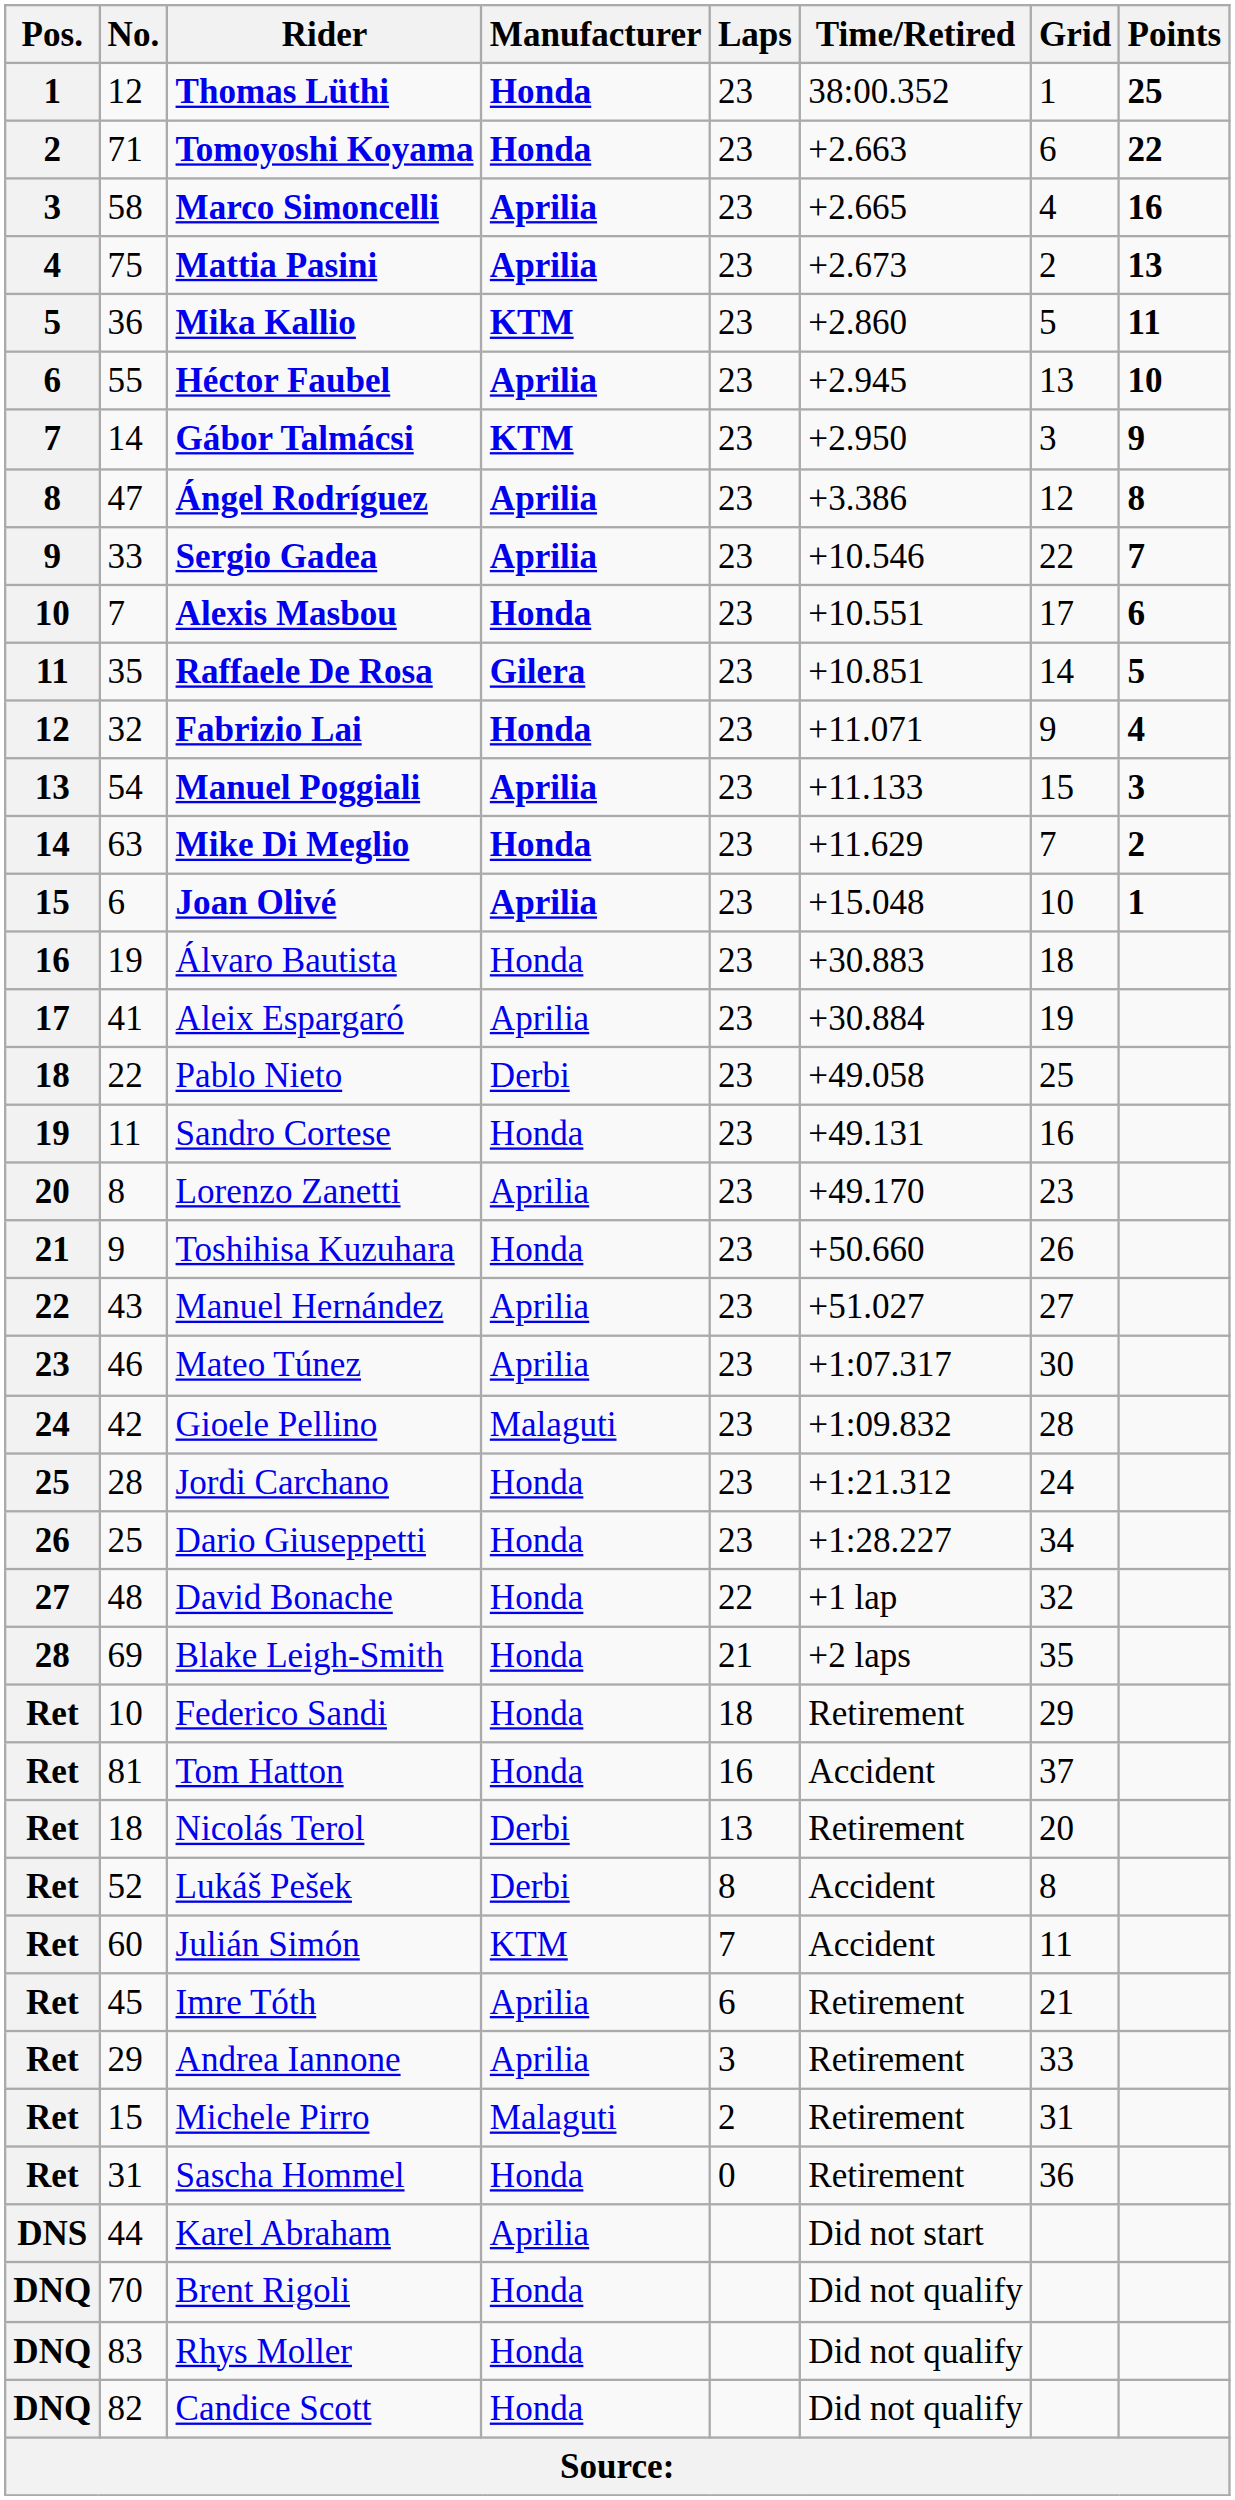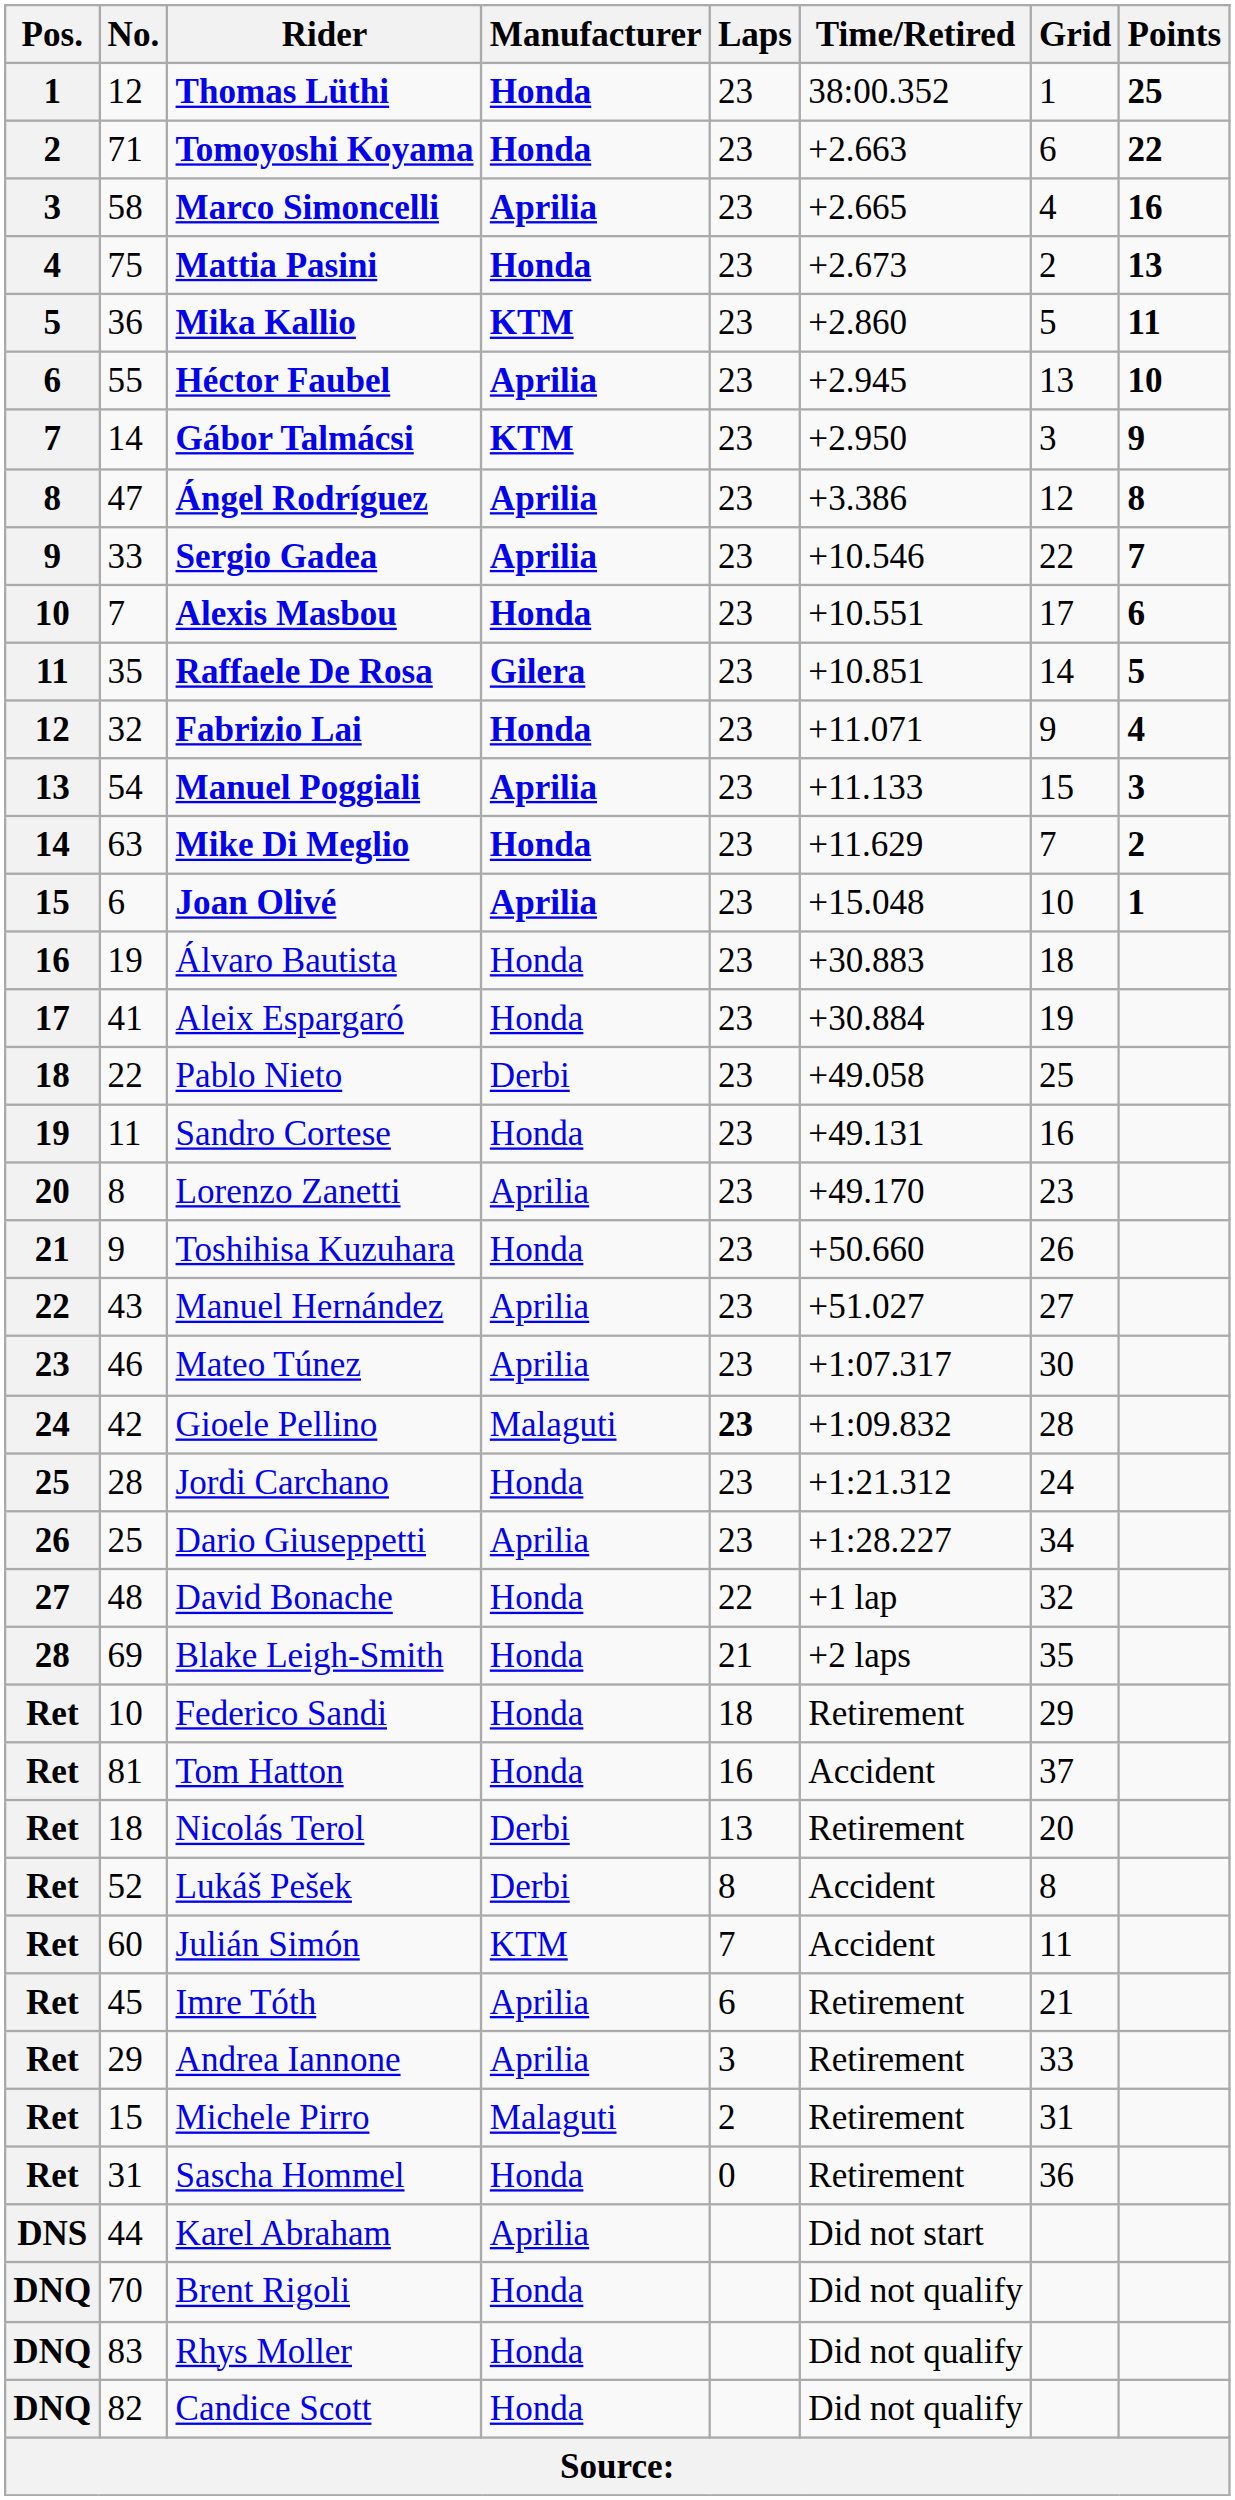Mattia Pasini | Manufacturer: Aprilia -> Honda
Aleix Espargaró | Manufacturer: Aprilia -> Honda
Gioele Pellino | Laps: normal -> bold
Dario Giuseppetti | Manufacturer: Honda -> Aprilia
